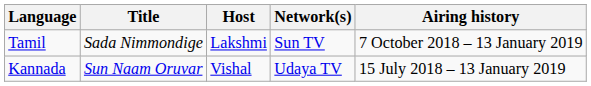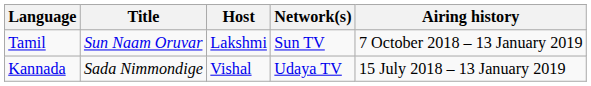Tamil | Title: Sada Nimmondige -> Sun Naam Oruvar
Kannada | Title: Sun Naam Oruvar -> Sada Nimmondige
